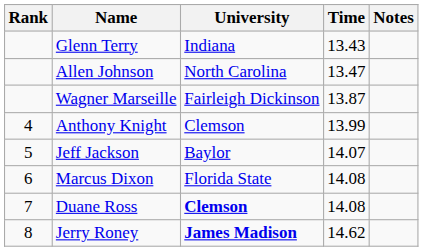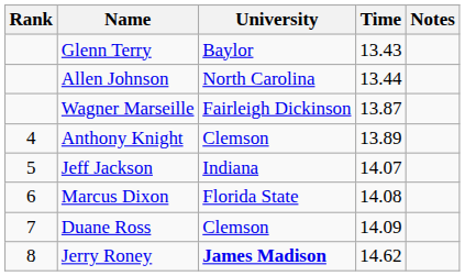Glenn Terry | University: Indiana -> Baylor
Allen Johnson | Time: 13.47 -> 13.44
Anthony Knight | Time: 13.99 -> 13.89
Jeff Jackson | University: Baylor -> Indiana
Duane Ross | University: bold -> normal
Duane Ross | Time: 14.08 -> 14.09
